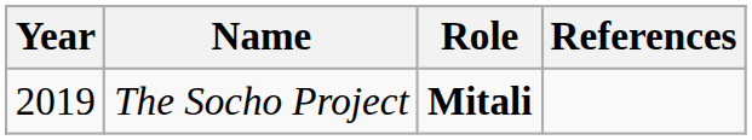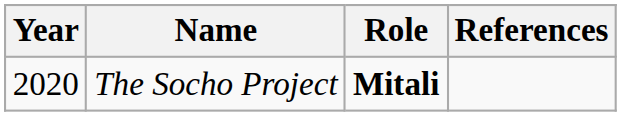The Socho Project | Year: 2019 -> 2020
